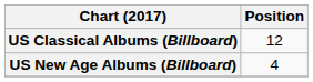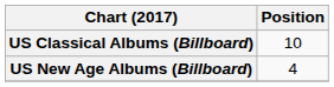US Classical Albums (Billboard) | Position: 12 -> 10
